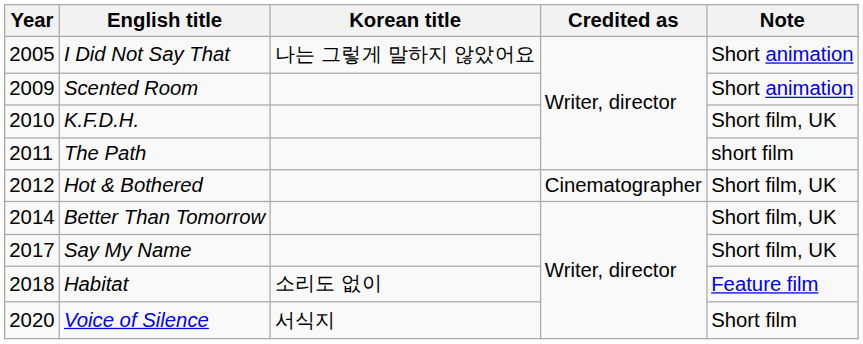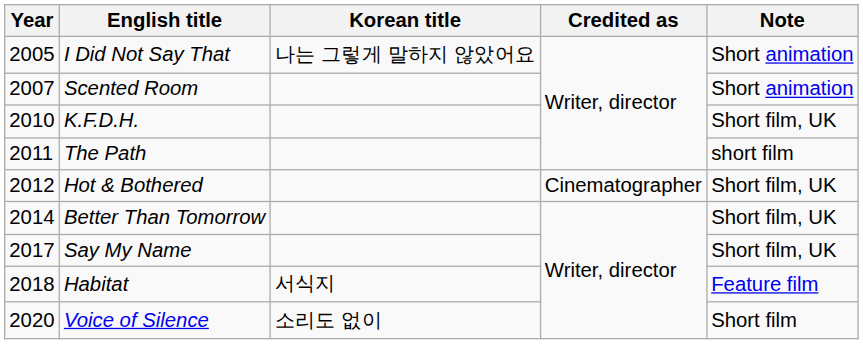Scented Room | Year: 2009 -> 2007
Habitat | Korean title: 소리도 없이 -> 서식지
Voice of Silence | Korean title: 서식지 -> 소리도 없이
